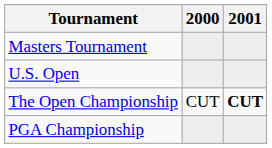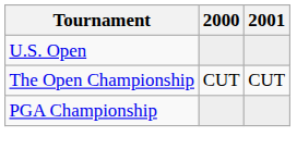- row: Masters Tournament
The Open Championship | 2001: bold -> normal
